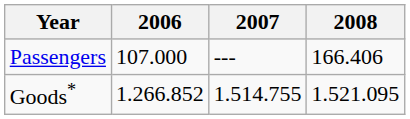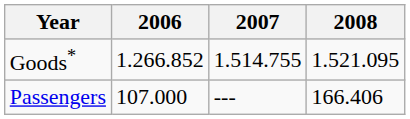rows swapped: Goods* <-> Passengers
